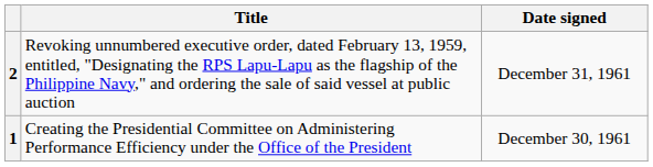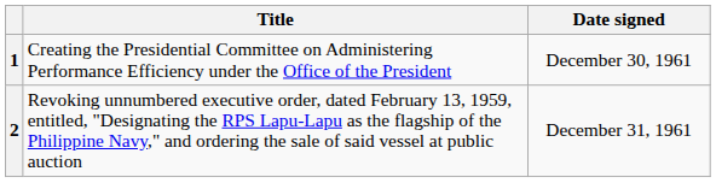rows swapped: 1 <-> 2
